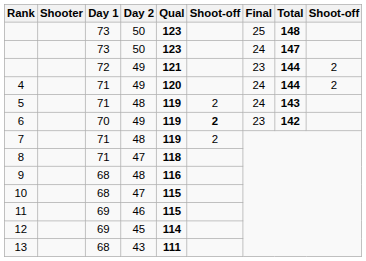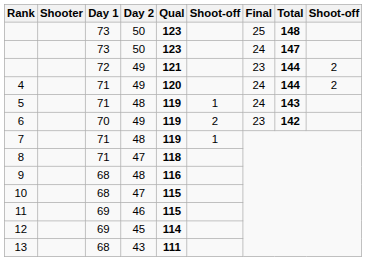5 | column 6: 2 -> 1
6 | column 6: bold -> normal
7 | column 6: 2 -> 1
